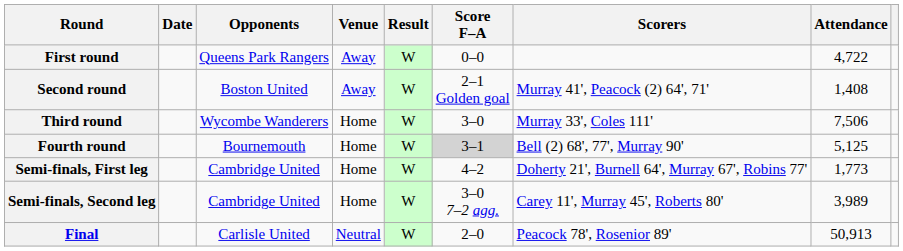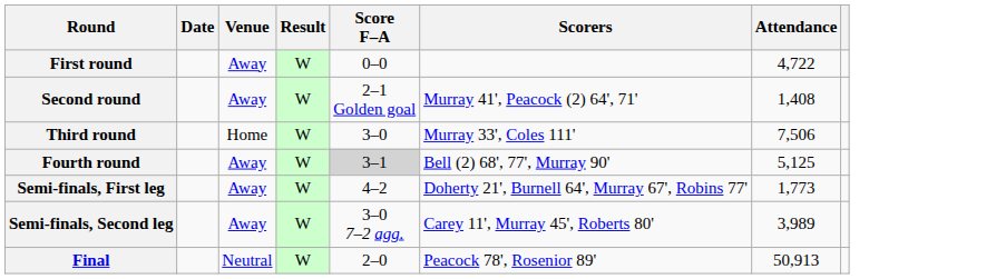- column: Opponents | Queens Park Rangers | Boston United | Wycombe Wanderers | Bournemouth | Cambridge United | Cambridge United | Carlisle United
Fourth round | Venue: Home -> Away
Semi-finals, First leg | Venue: Home -> Away
Semi-finals, Second leg | Venue: Home -> Away
